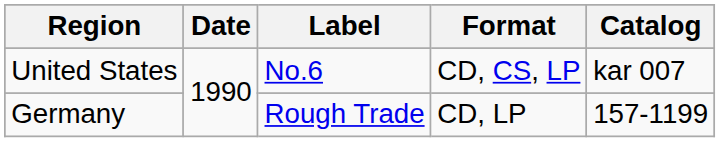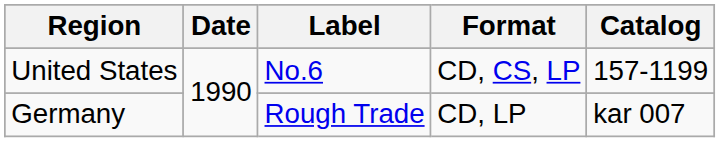United States | Catalog: kar 007 -> 157-1199
Germany | Catalog: 157-1199 -> kar 007
